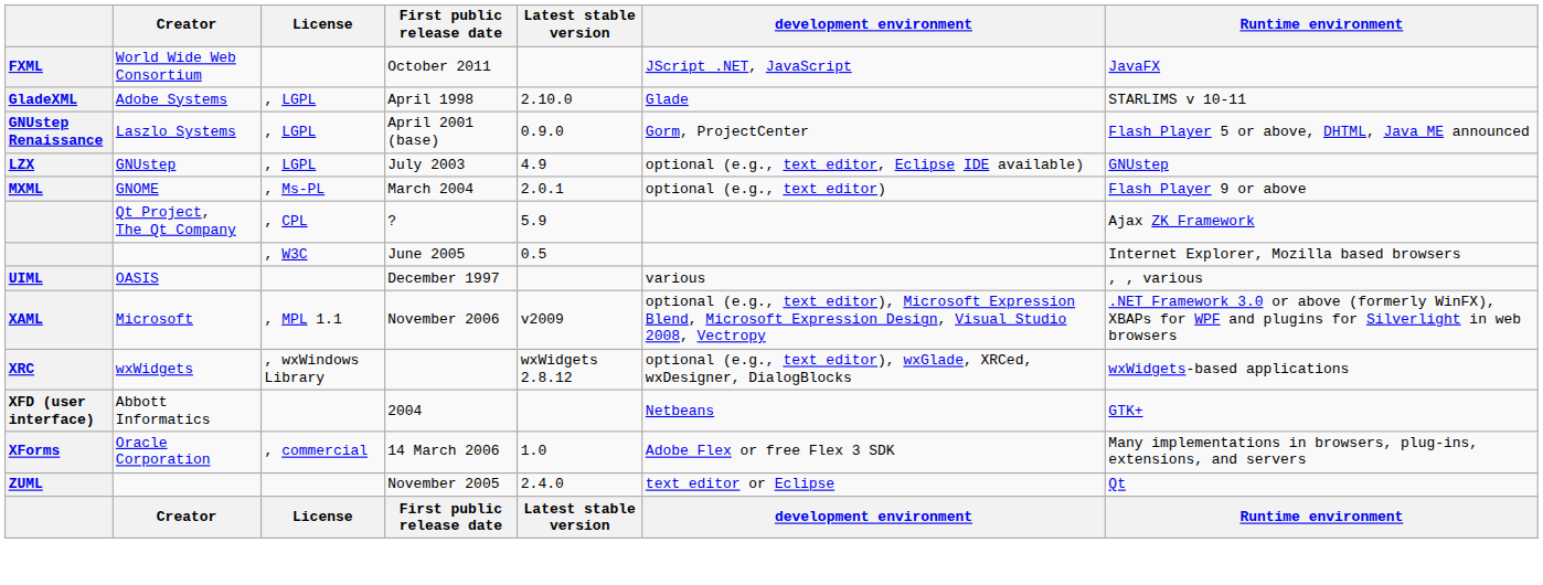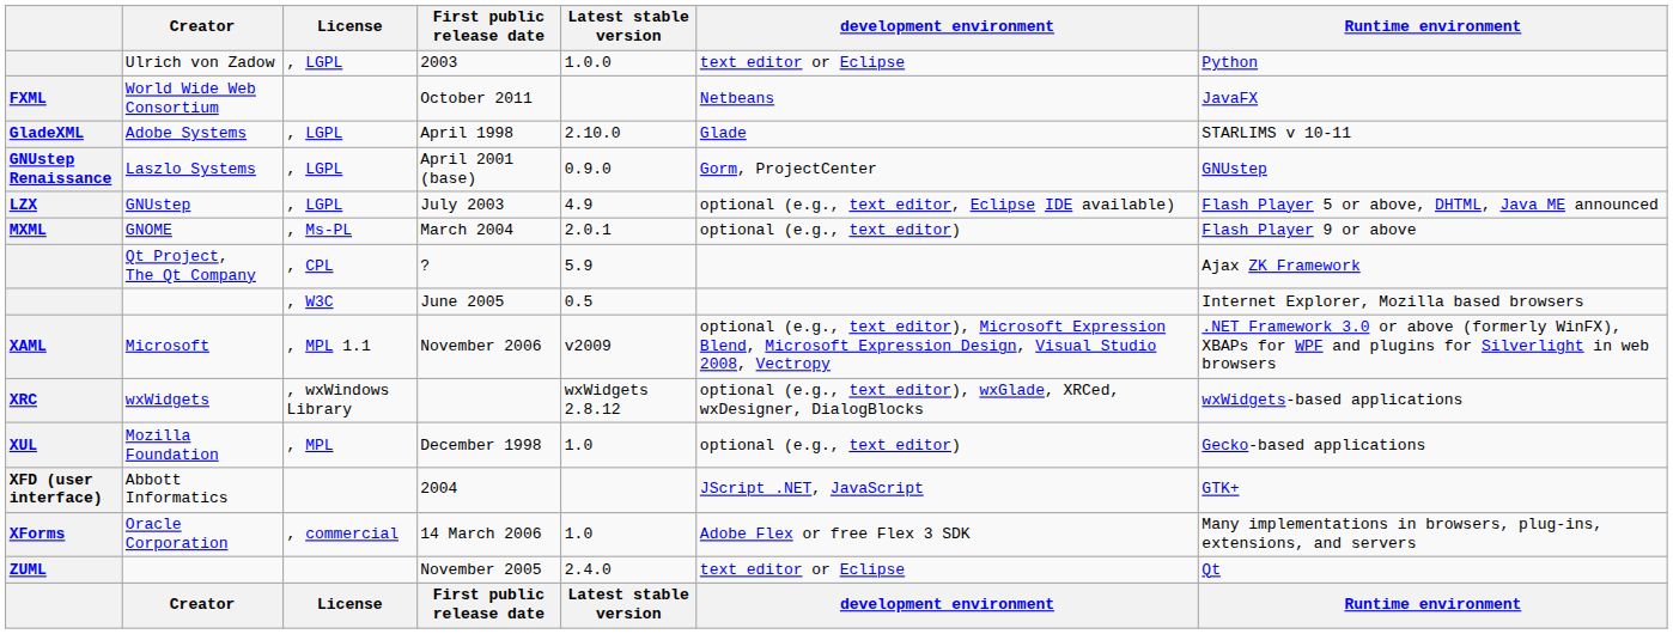+ row: Ulrich von Zadow | , LGPL | 2003 | 1.0.0 | text editor or Eclipse | Python
October 2011 | development environment: JScript .NET, JavaScript -> Netbeans
April 2001 (base) | Runtime environment: Flash Player 5 or above, DHTML, Java ME announced -> GNUstep
July 2003 | Runtime environment: GNUstep -> Flash Player 5 or above, DHTML, Java ME announced
- row: UIML | OASIS | December 1997 | various | , , various
+ row: XUL | Mozilla Foundation | , MPL | December 1998 | 1.0 | optional (e.g., text editor) | Gecko-based applications
2004 | development environment: Netbeans -> JScript .NET, JavaScript
